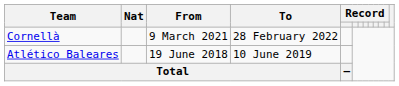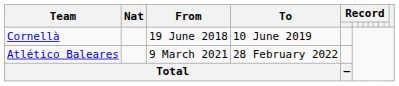Cornellà | From: 9 March 2021 -> 19 June 2018
Cornellà | To: 28 February 2022 -> 10 June 2019
Atlético Baleares | From: 19 June 2018 -> 9 March 2021
Atlético Baleares | To: 10 June 2019 -> 28 February 2022
